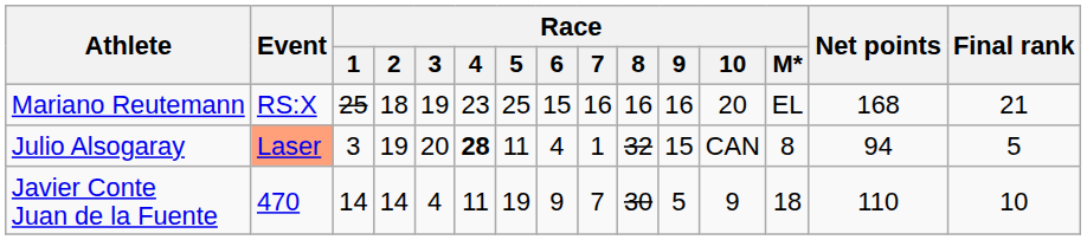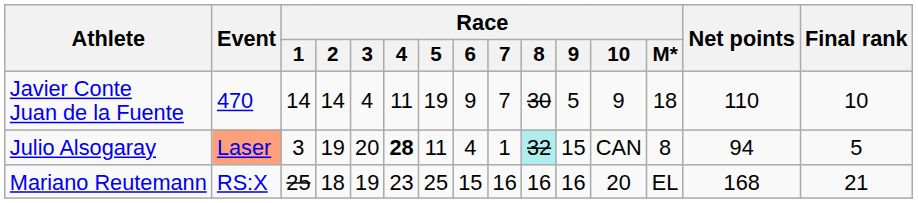rows swapped: Mariano Reutemann <-> Javier Conte Juan de la Fuente
Julio Alsogaray | Race / 8: no background -> paleturquoise background
